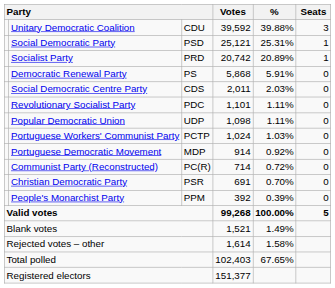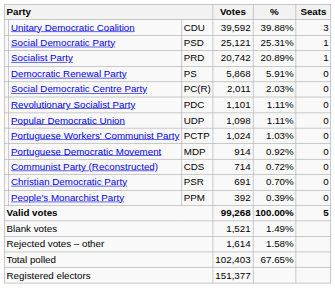Social Democratic Centre Party | column 3: CDS -> PC(R)
Communist Party (Reconstructed) | column 3: PC(R) -> CDS
